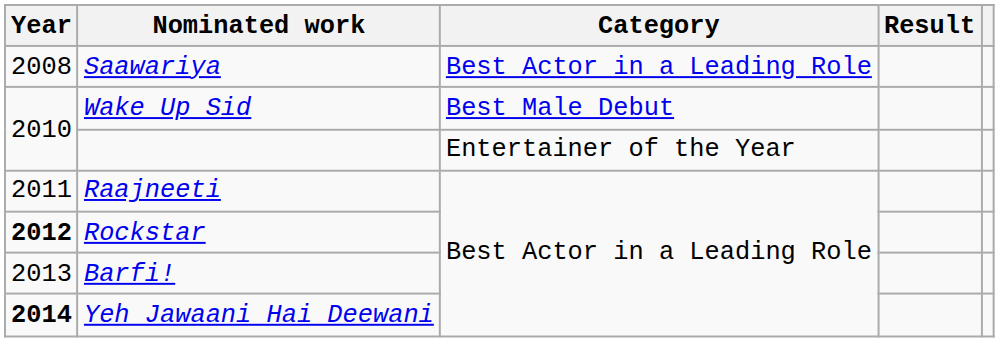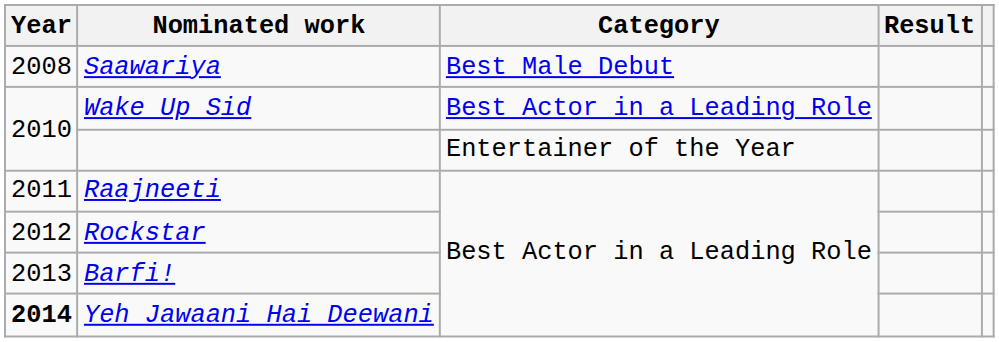Saawariya | Category: Best Actor in a Leading Role -> Best Male Debut
Wake Up Sid | Category: Best Male Debut -> Best Actor in a Leading Role
Rockstar | Year: bold -> normal
